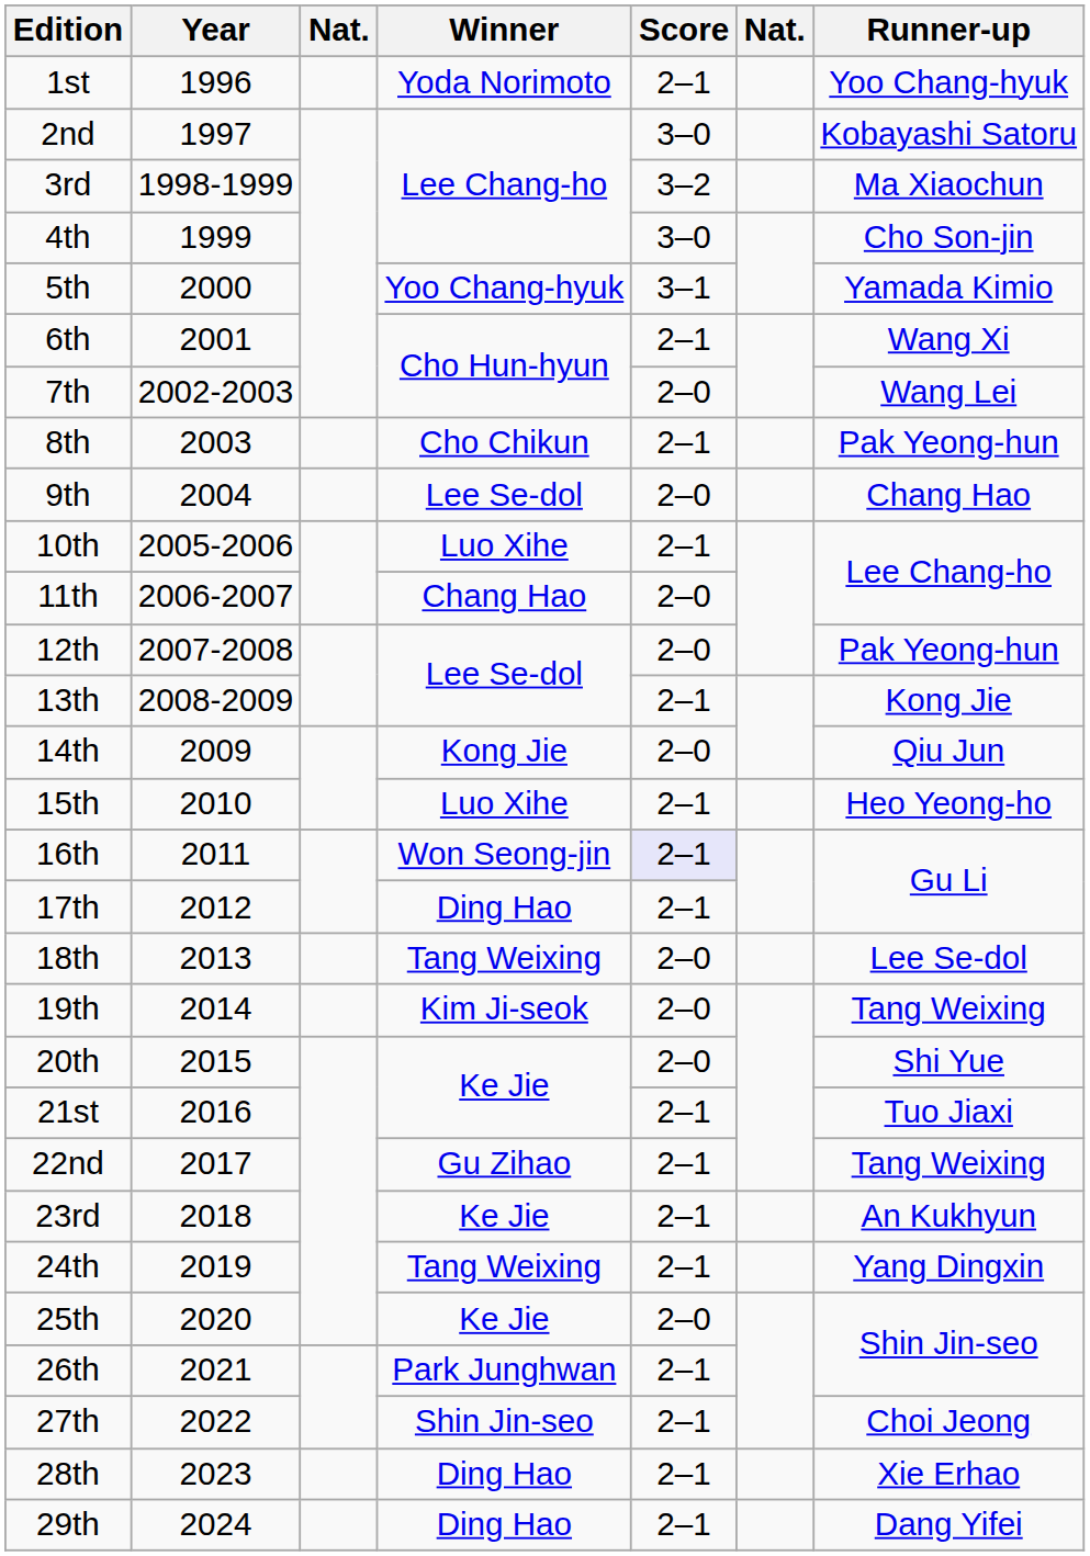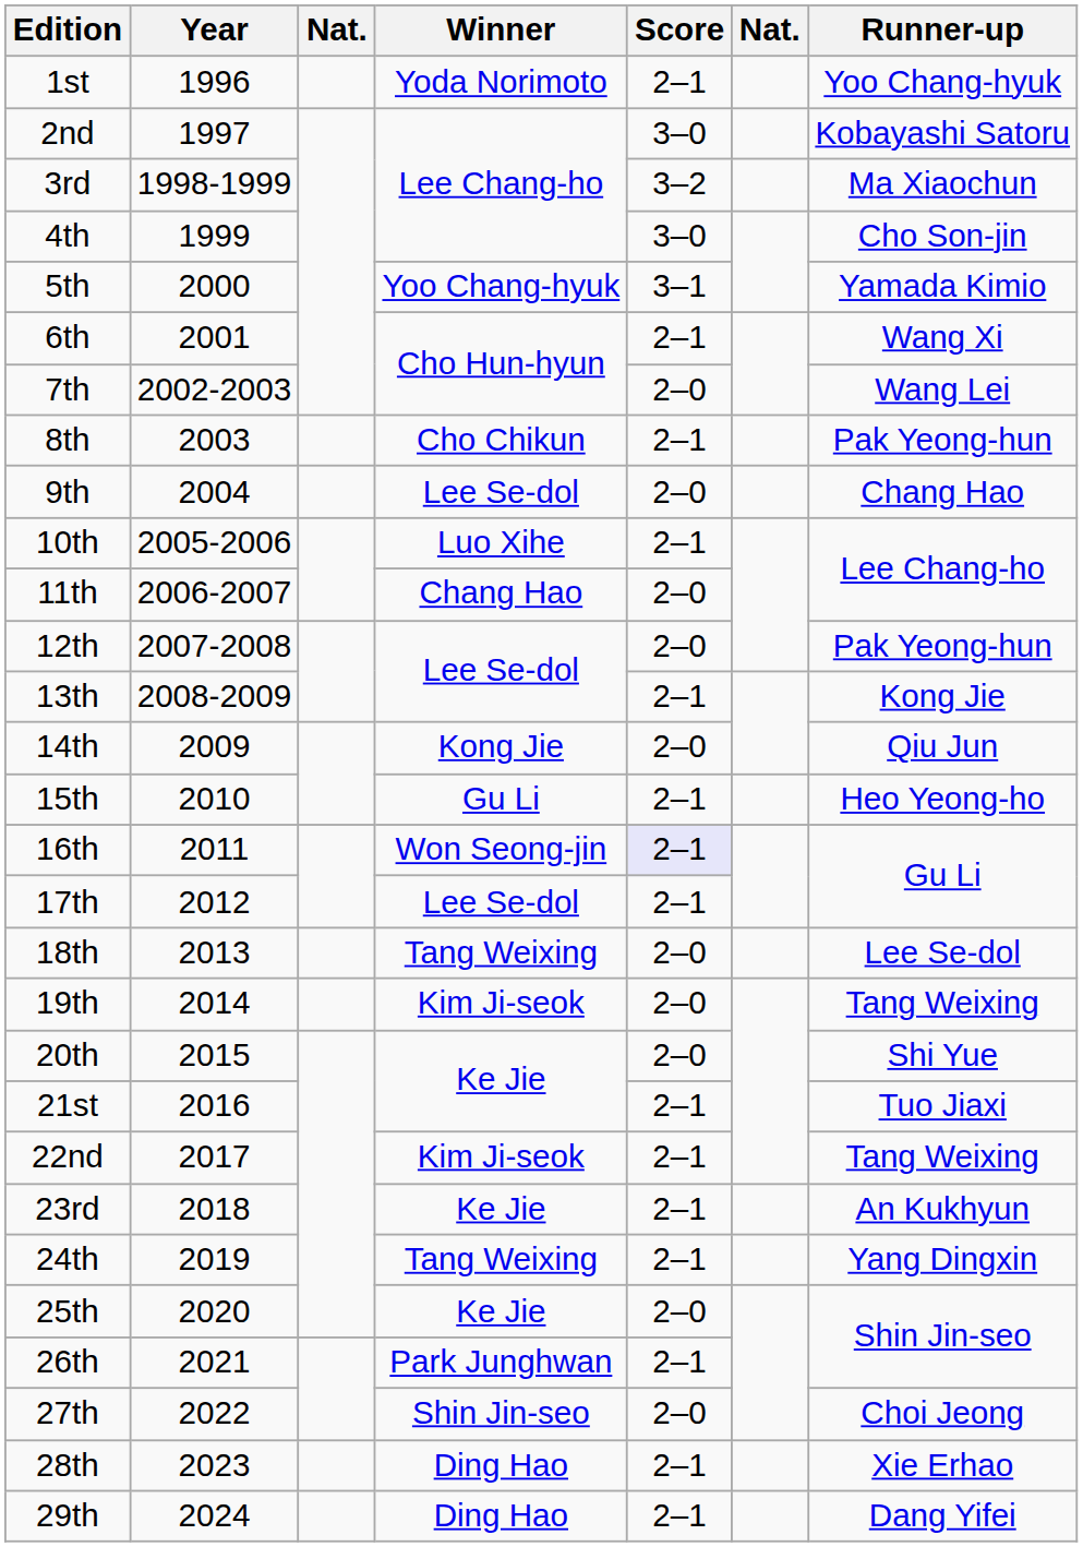15th | Winner: Luo Xihe -> Gu Li
17th | Winner: Ding Hao -> Lee Se-dol
22nd | Winner: Gu Zihao -> Kim Ji-seok
27th | Score: 2–1 -> 2–0
